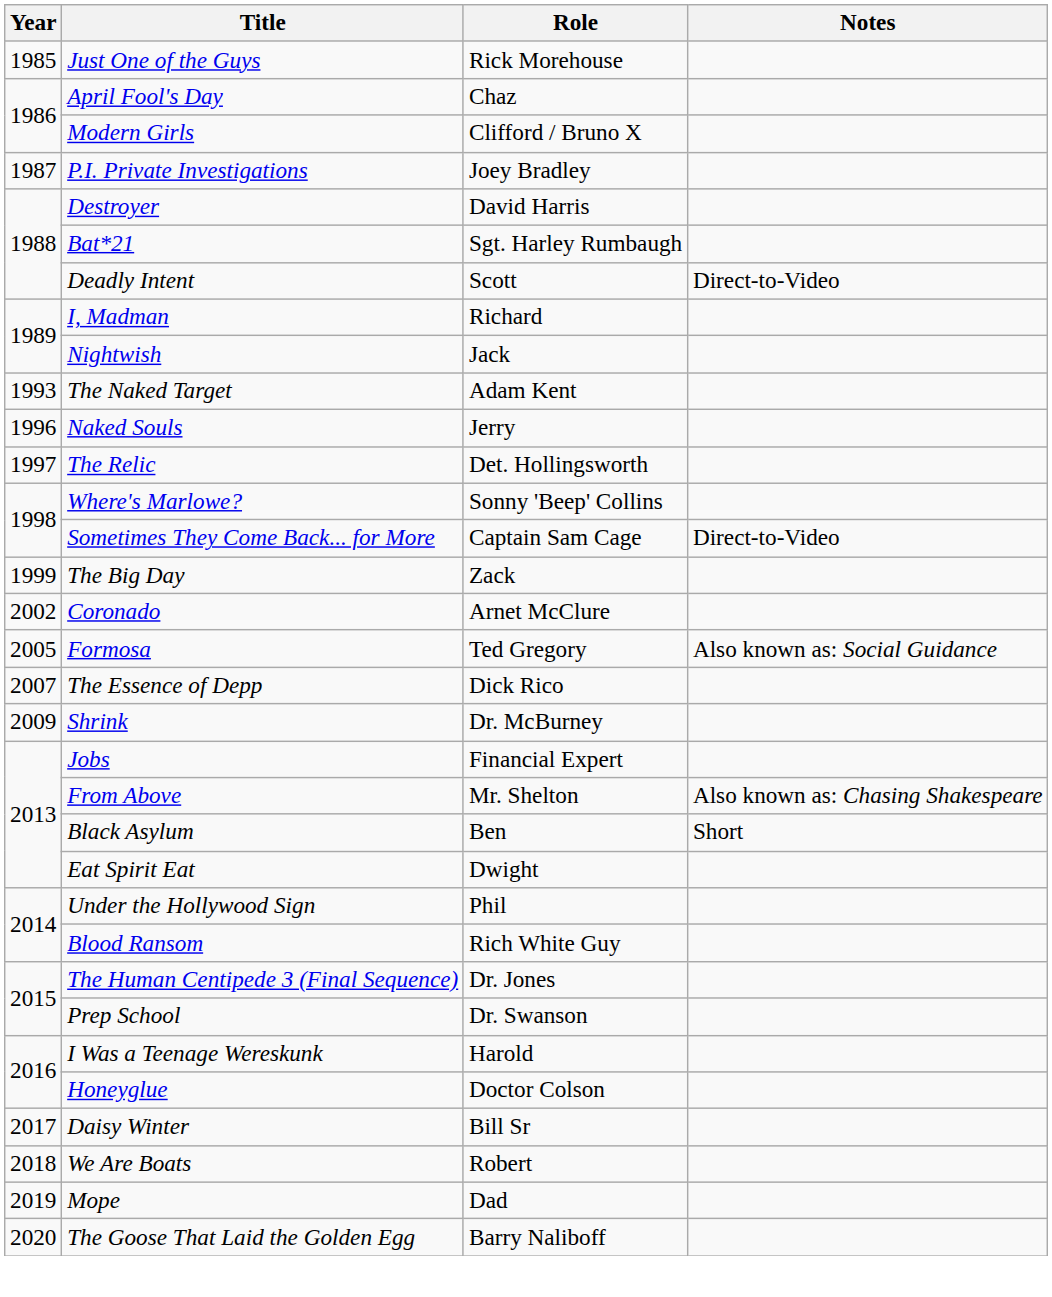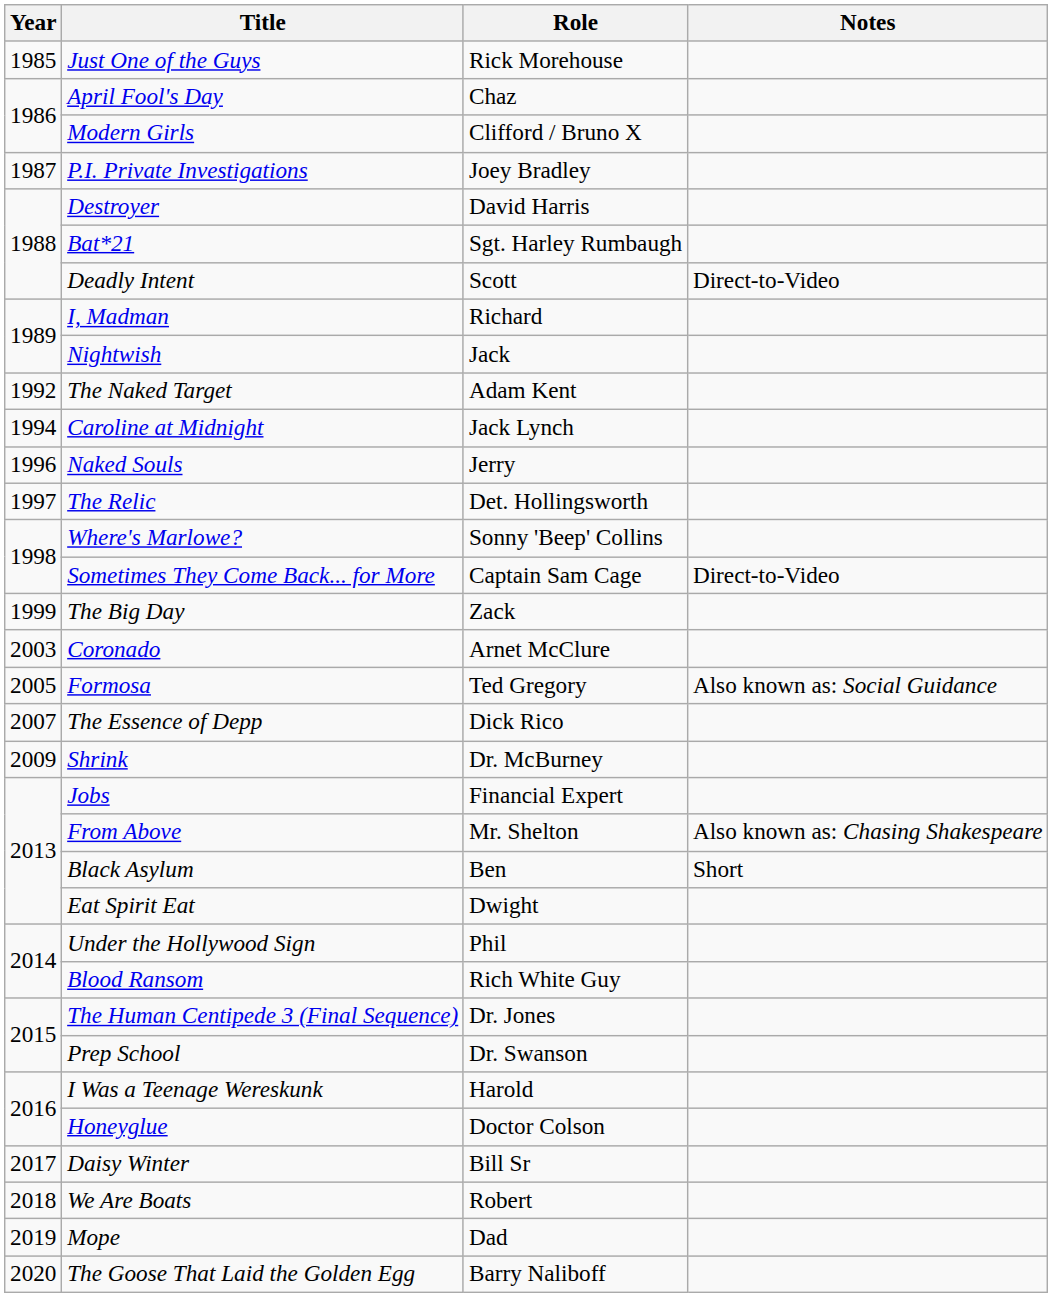The Naked Target | Year: 1993 -> 1992
+ row: 1994 | Caroline at Midnight | Jack Lynch
Coronado | Year: 2002 -> 2003
